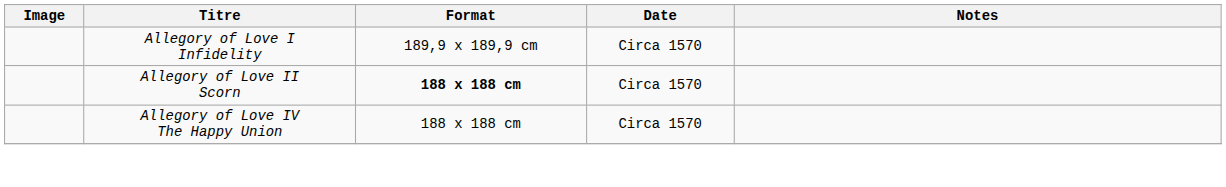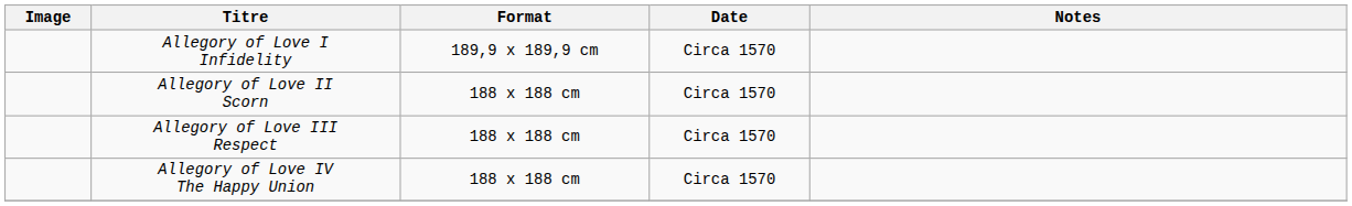Allegory of Love II Scorn | Format: bold -> normal
+ row: Allegory of Love III Respect | 188 x 188 cm | Circa 1570
